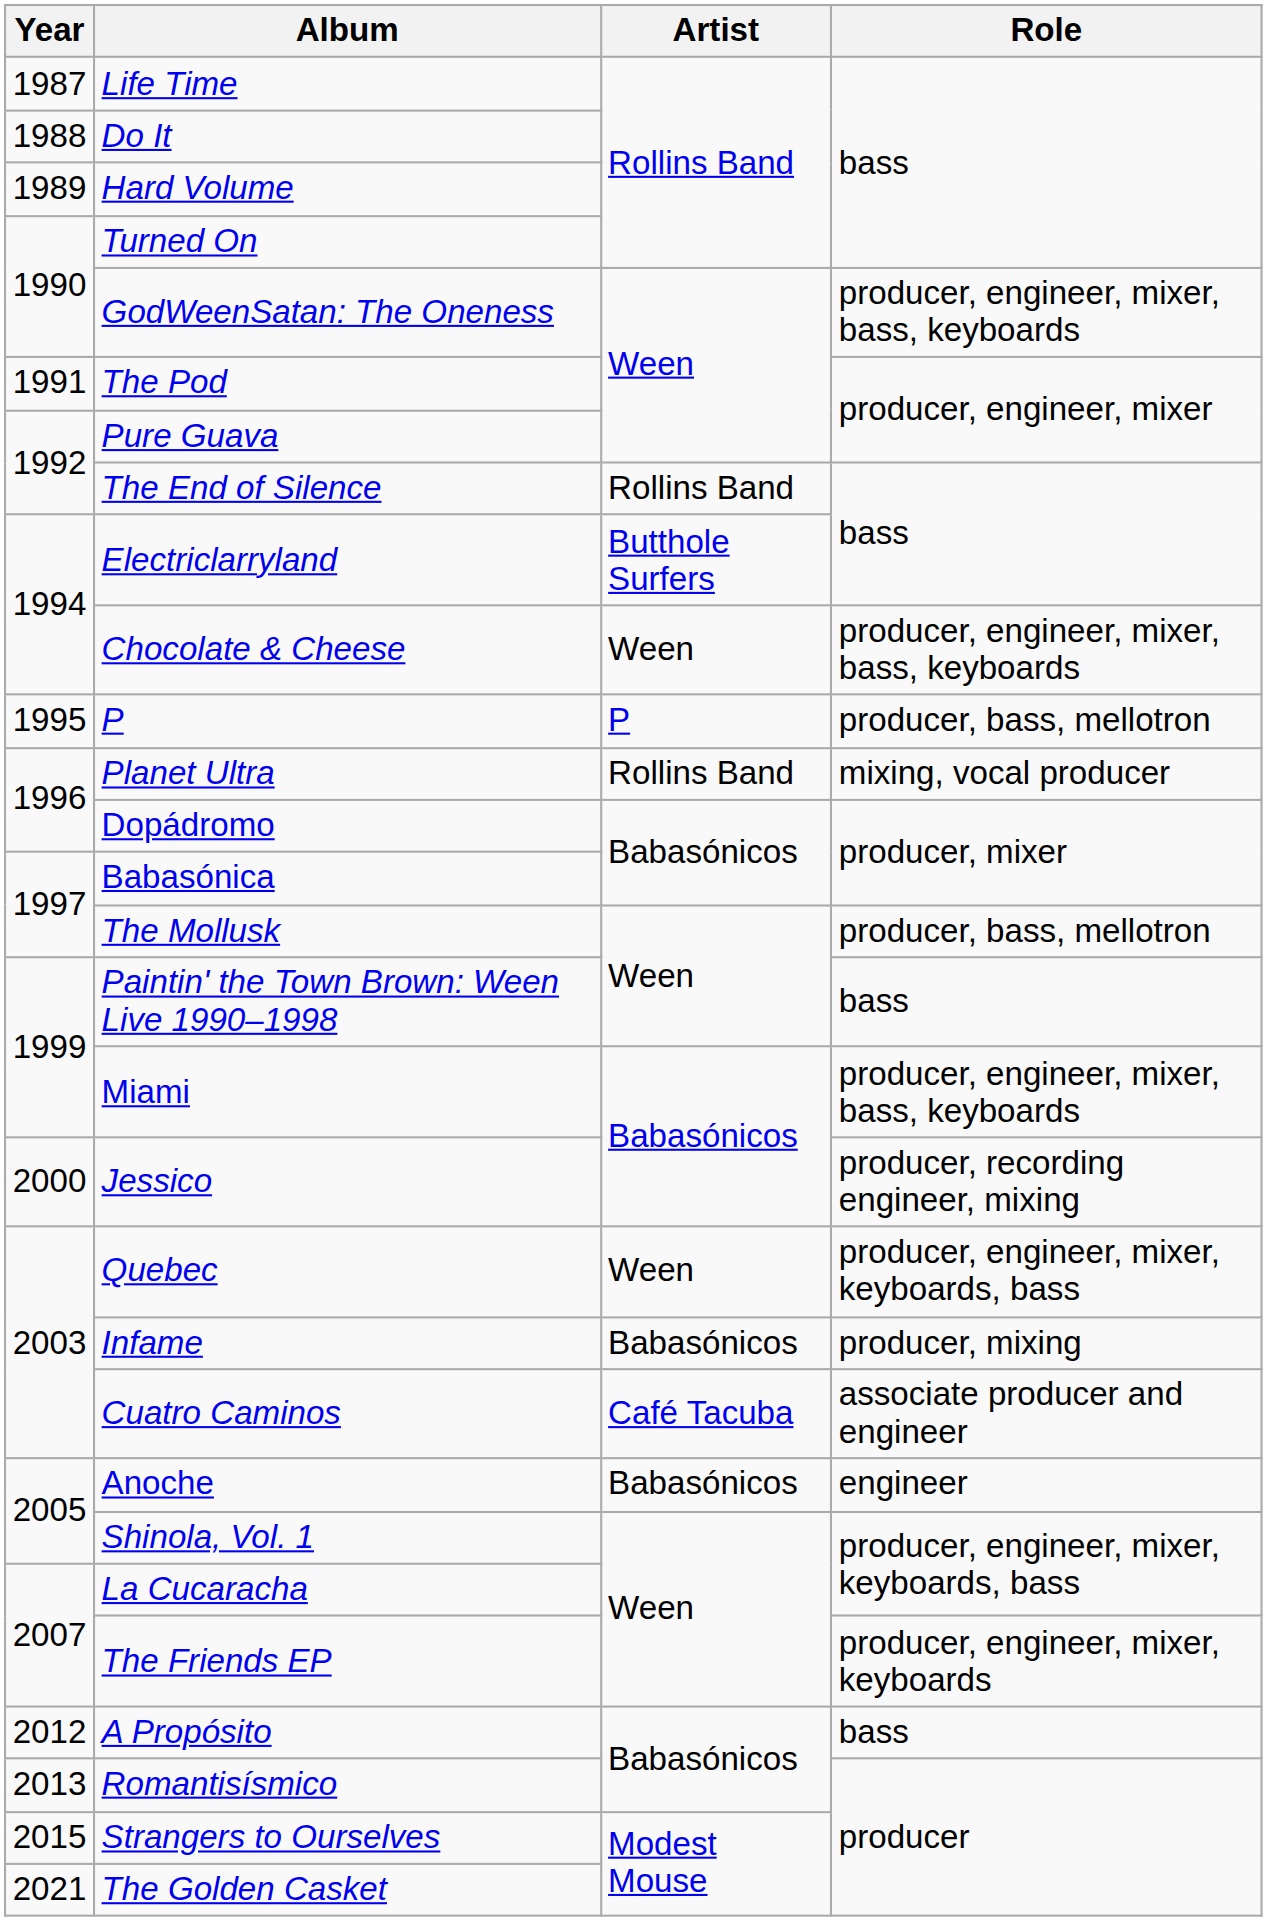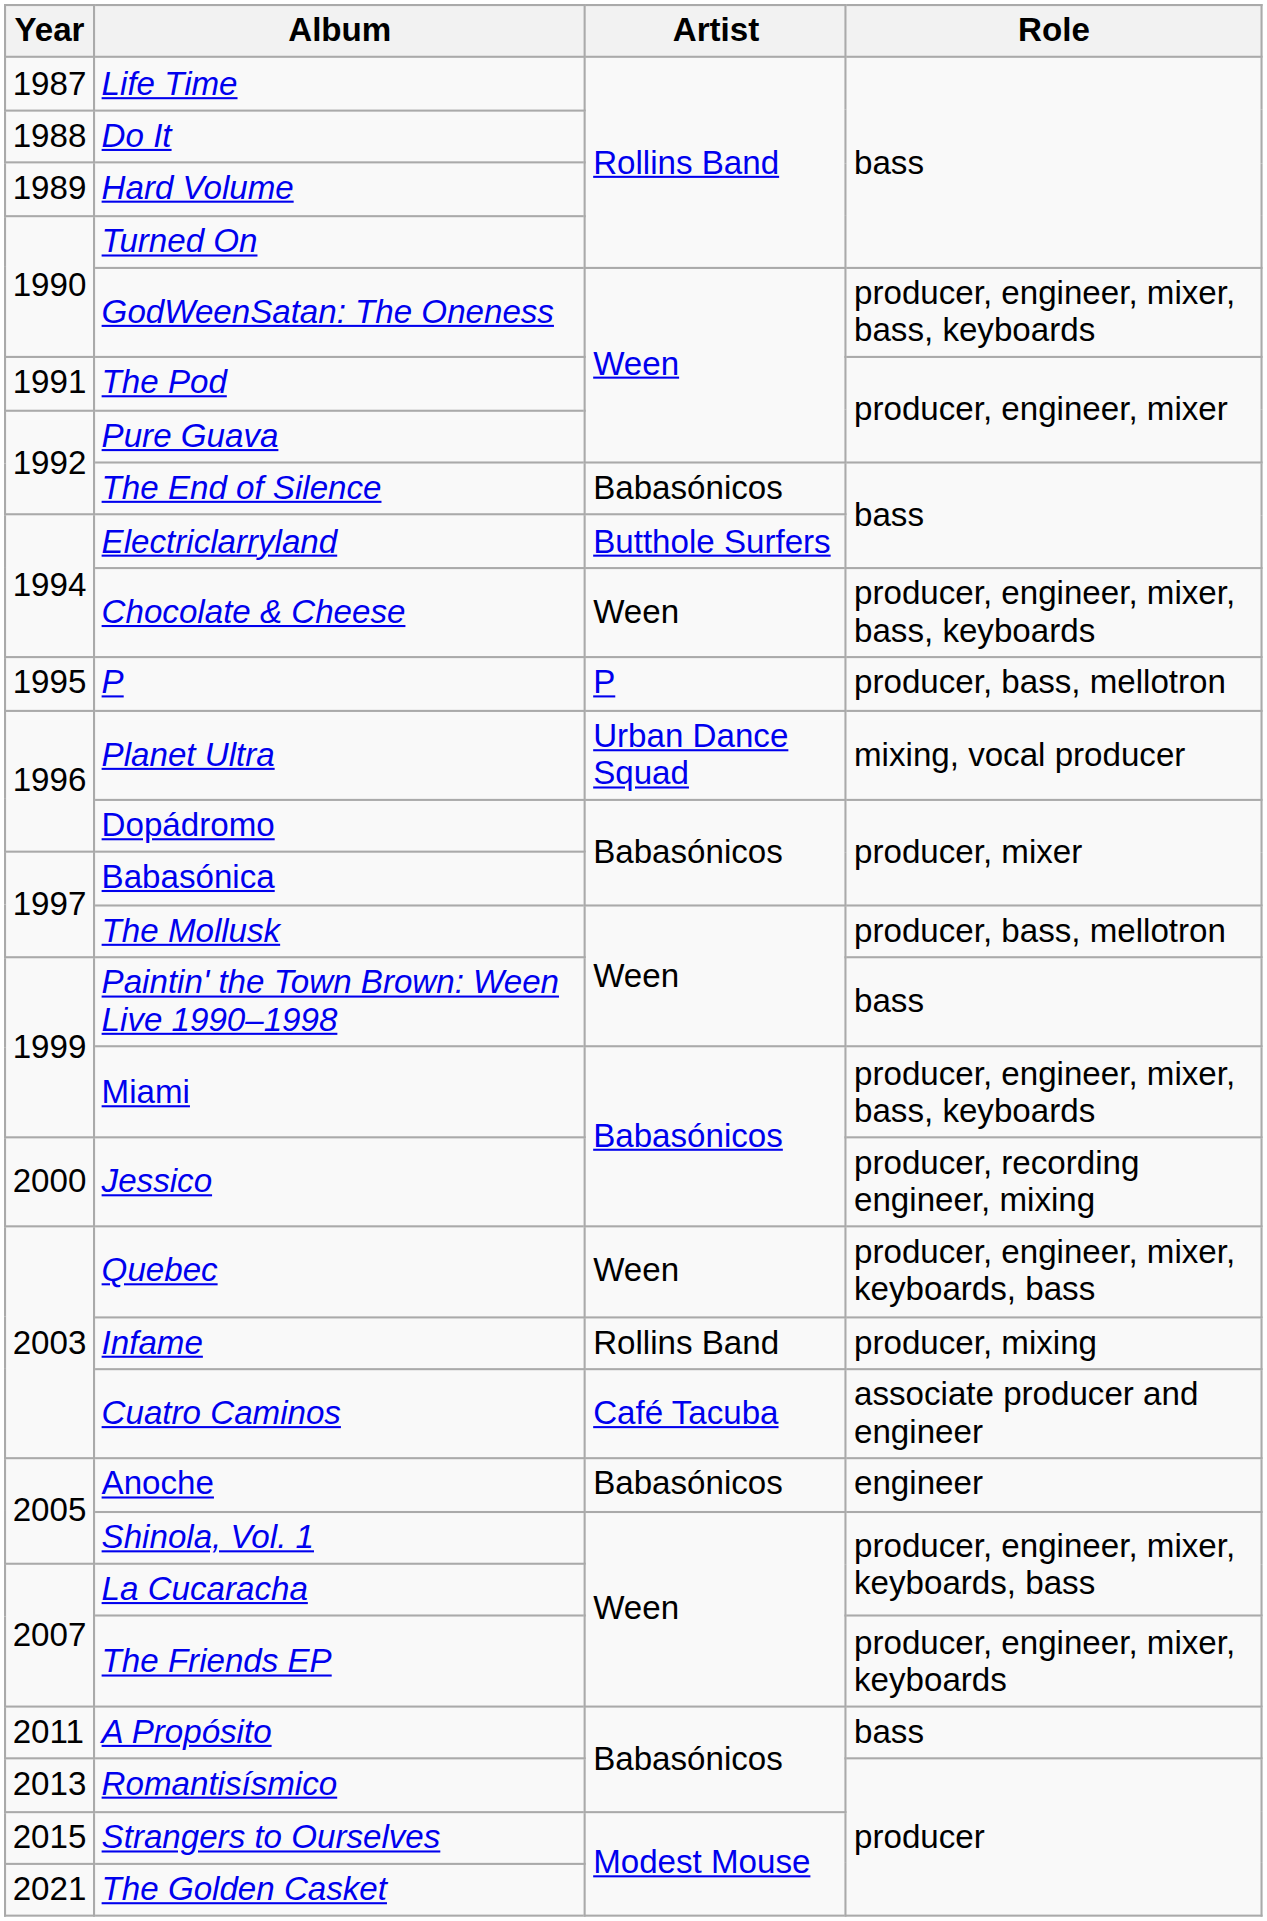The End of Silence | Artist: Rollins Band -> Babasónicos
Planet Ultra | Artist: Rollins Band -> Urban Dance Squad
Infame | Artist: Babasónicos -> Rollins Band
A Propósito | Year: 2012 -> 2011
